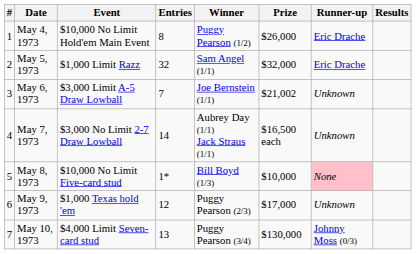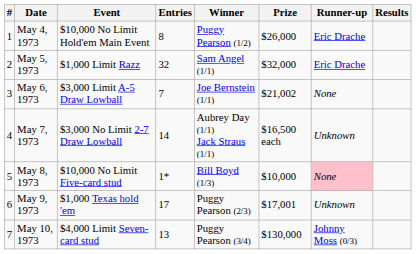May 6, 1973 | Runner-up: Unknown -> None
May 9, 1973 | Entries: 12 -> 17
May 9, 1973 | Prize: $17,000 -> $17,001
